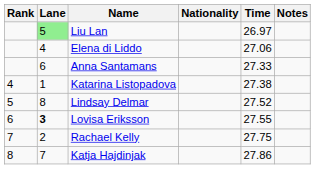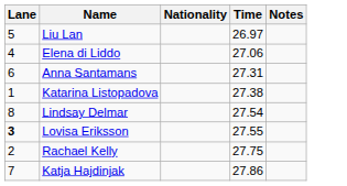- column: Rank | 4 | 5 | 6 | 7 | 8
Liu Lan | Lane: lightgreen background -> no background
Anna Santamans | Time: 27.33 -> 27.31
Lindsay Delmar | Time: 27.52 -> 27.54
